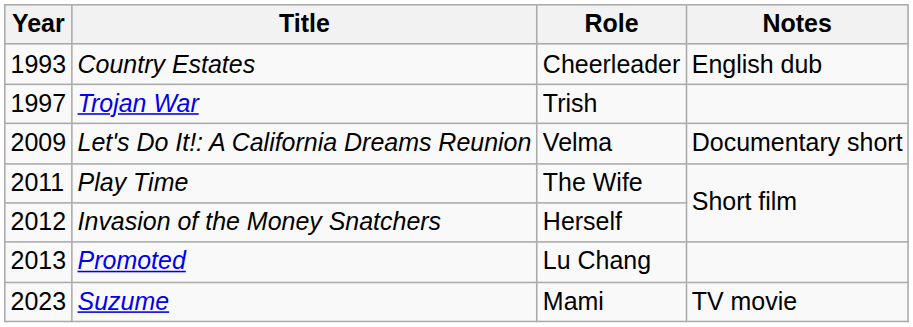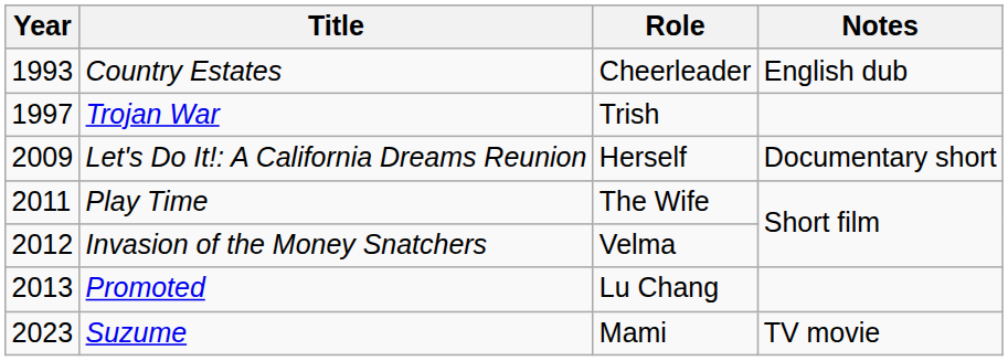Let's Do It!: A California Dreams Reunion | Role: Velma -> Herself
Invasion of the Money Snatchers | Role: Herself -> Velma
